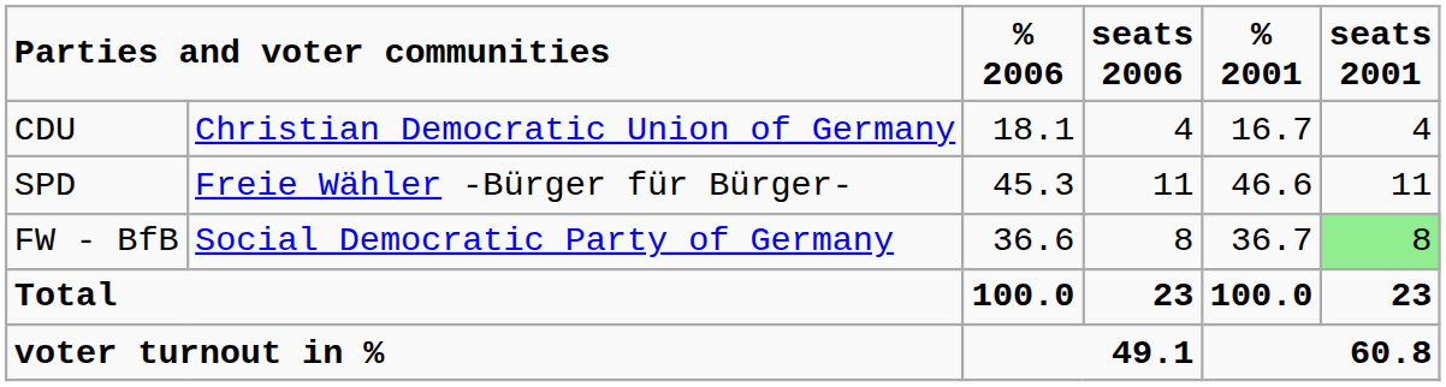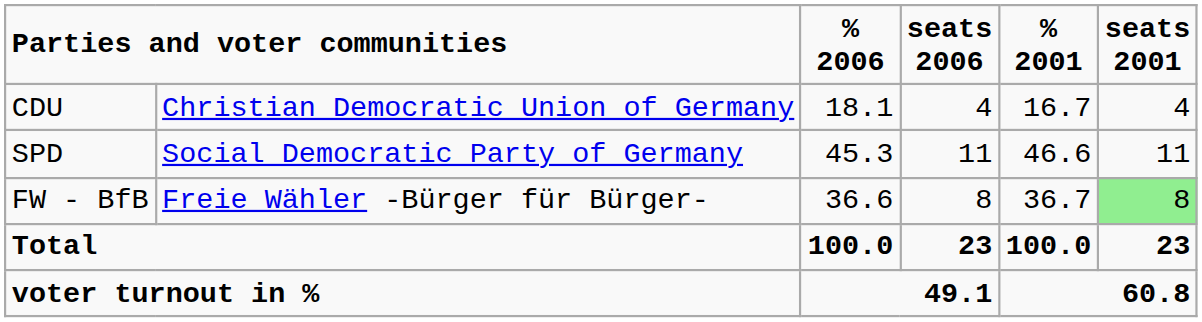SPD | column 2: Freie Wähler -Bürger für Bürger- -> Social Democratic Party of Germany
FW - BfB | column 2: Social Democratic Party of Germany -> Freie Wähler -Bürger für Bürger-
